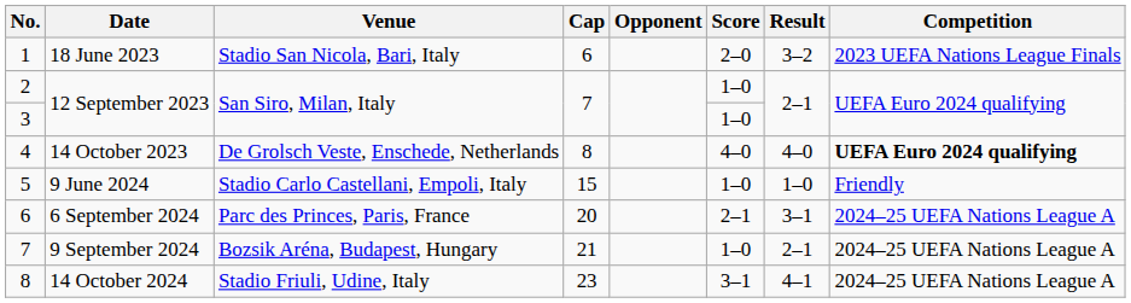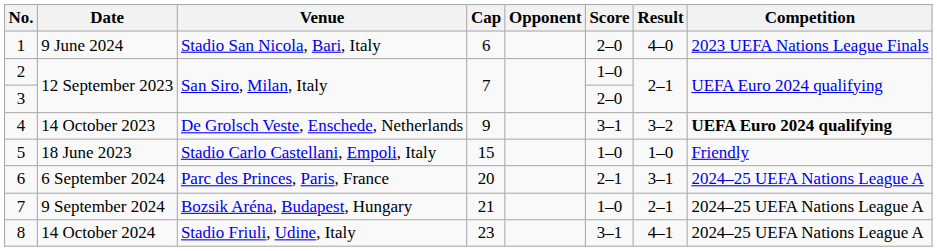1 | Date: 18 June 2023 -> 9 June 2024
1 | Result: 3–2 -> 4–0
3 | Score: 1–0 -> 2–0
4 | Cap: 8 -> 9
4 | Score: 4–0 -> 3–1
4 | Result: 4–0 -> 3–2
5 | Date: 9 June 2024 -> 18 June 2023
